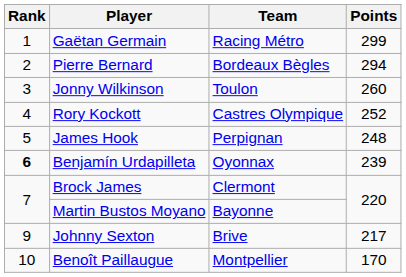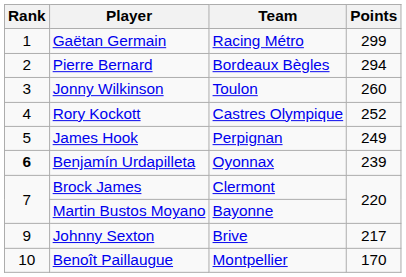James Hook | Points: 248 -> 249
